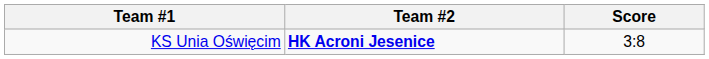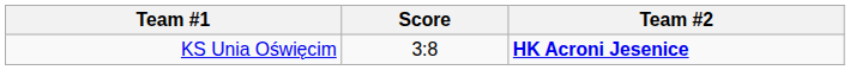columns swapped: Score <-> Team #2
